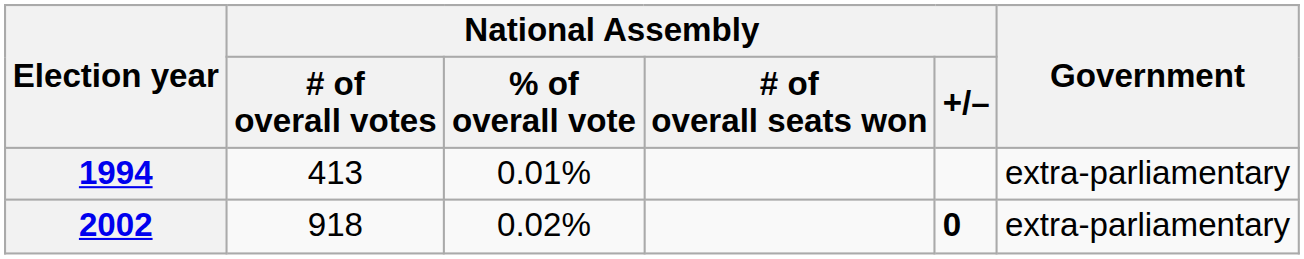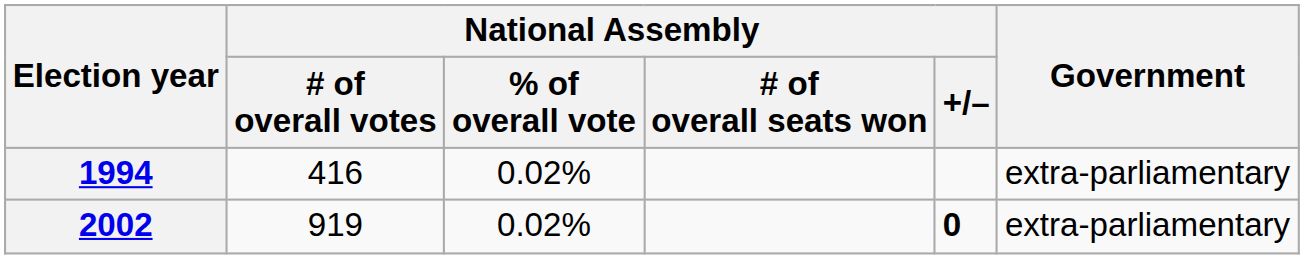1994 | National Assembly / # of overall votes: 413 -> 416
1994 | National Assembly / % of overall vote: 0.01% -> 0.02%
2002 | National Assembly / # of overall votes: 918 -> 919
